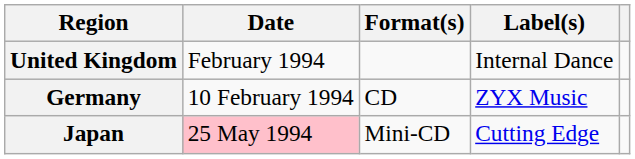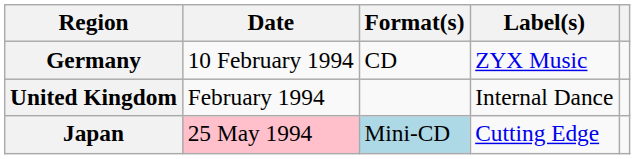rows swapped: United Kingdom <-> Germany
Japan | Format(s): no background -> lightblue background
